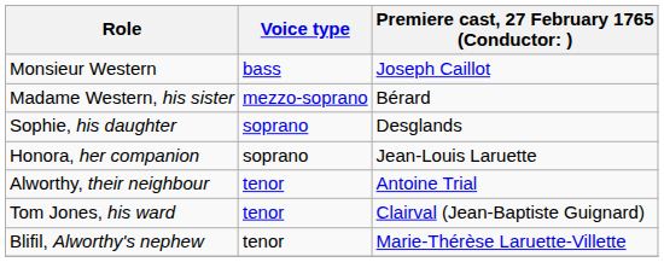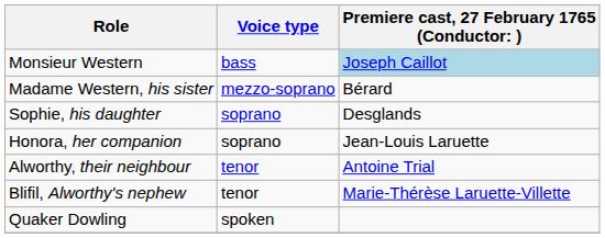Monsieur Western | column 3: no background -> lightblue background
- row: Tom Jones, his ward | tenor | Clairval (Jean-Baptiste Guignard)
+ row: Quaker Dowling | spoken
